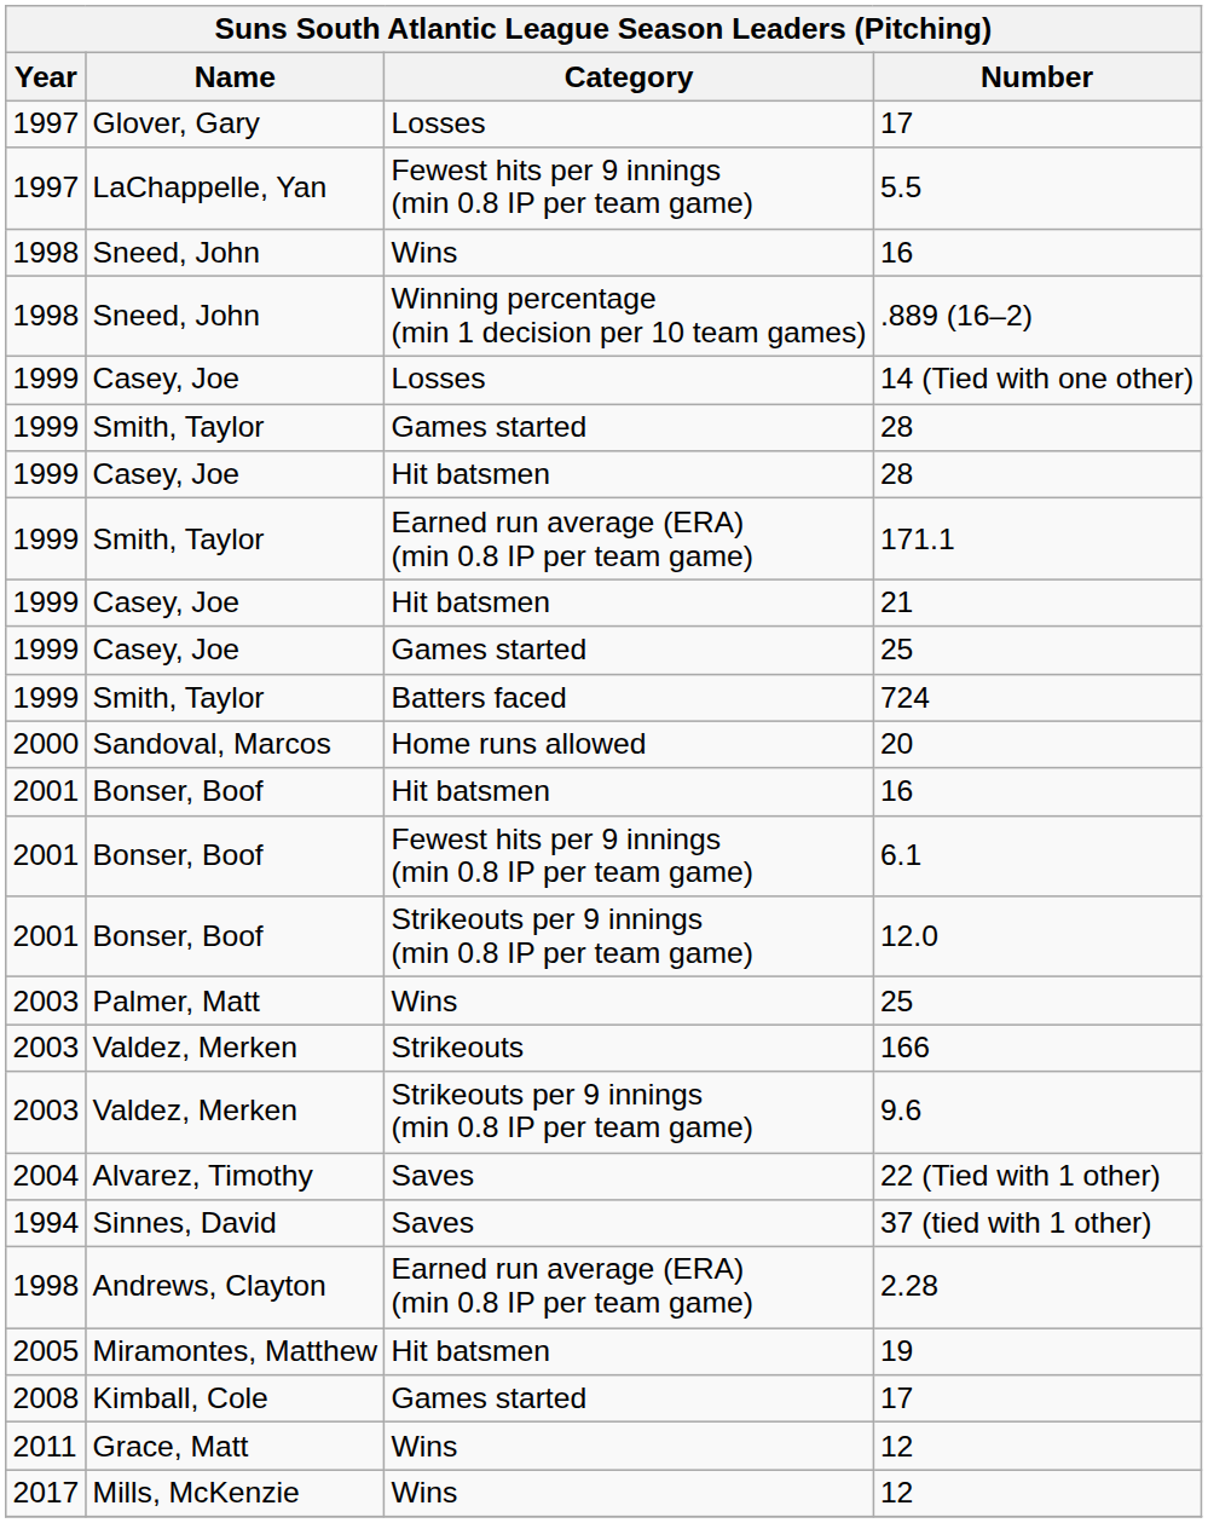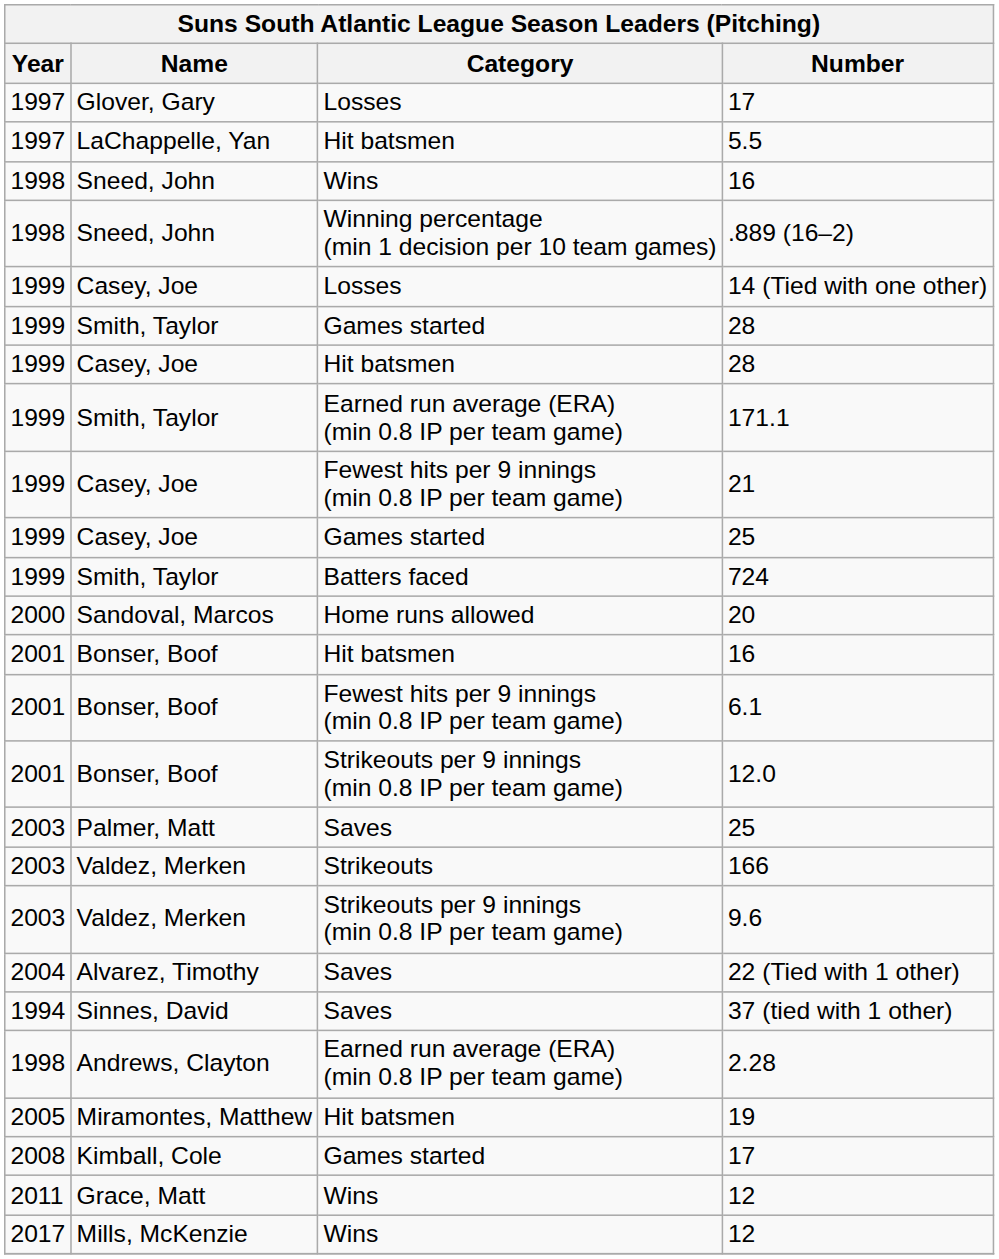5.5 | Category: Fewest hits per 9 innings (min 0.8 IP per team game) -> Hit batsmen
21 | Category: Hit batsmen -> Fewest hits per 9 innings (min 0.8 IP per team game)
Palmer, Matt / 25 | Category: Wins -> Saves
